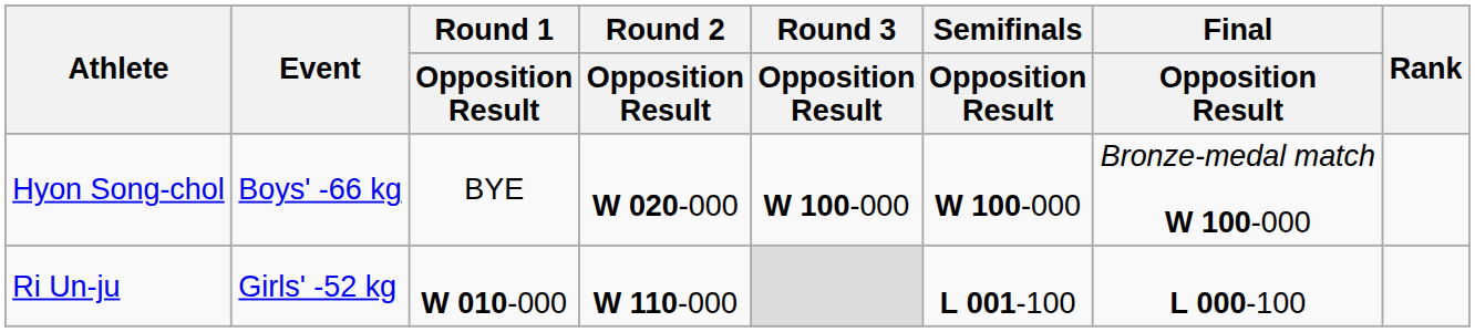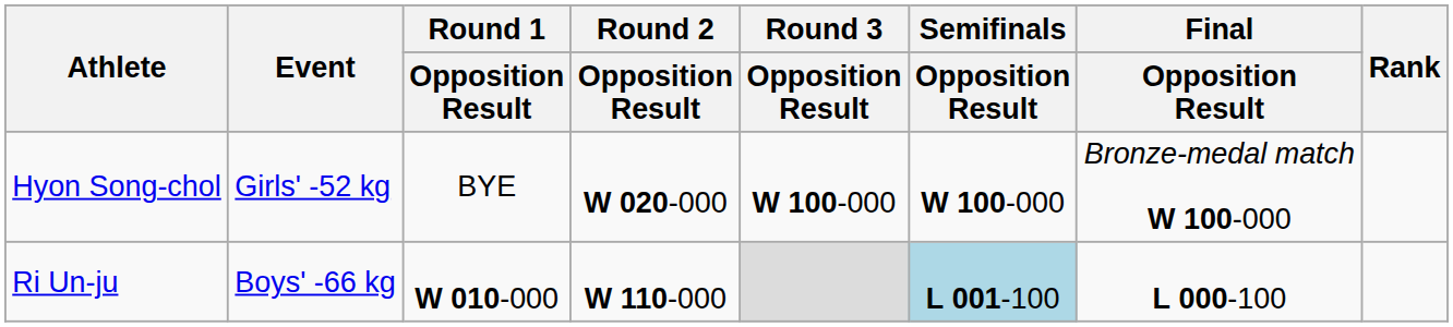Hyon Song-chol | Event: Boys' -66 kg -> Girls' -52 kg
Ri Un-ju | Event: Girls' -52 kg -> Boys' -66 kg
Ri Un-ju | Semifinals / Opposition Result: no background -> lightblue background
